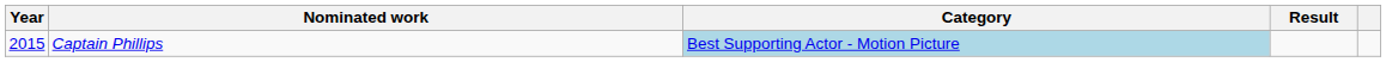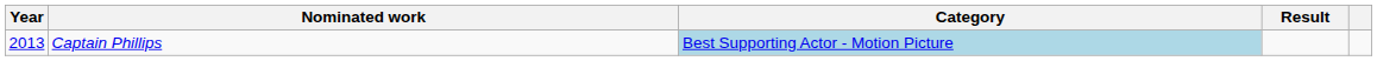Captain Phillips | Year: 2015 -> 2013
